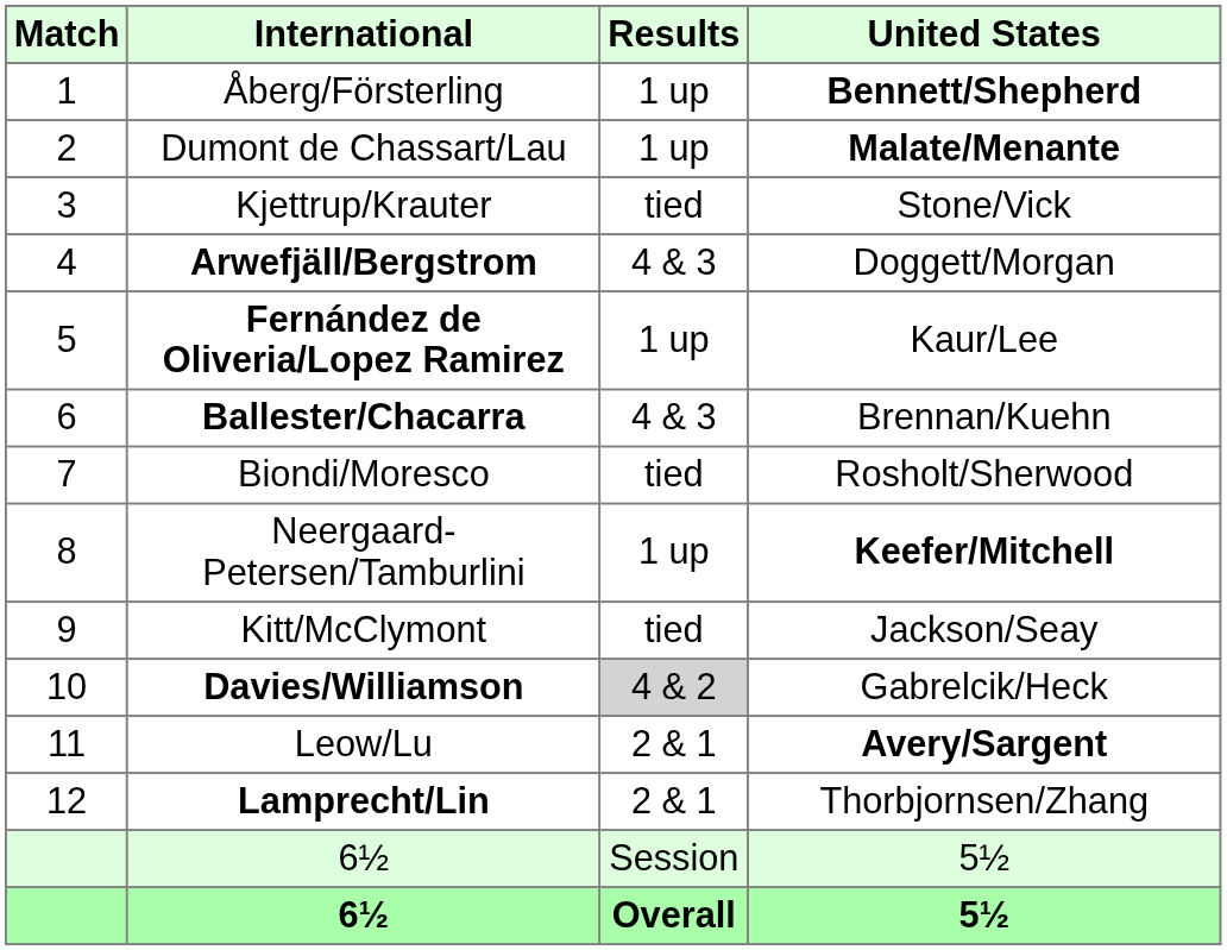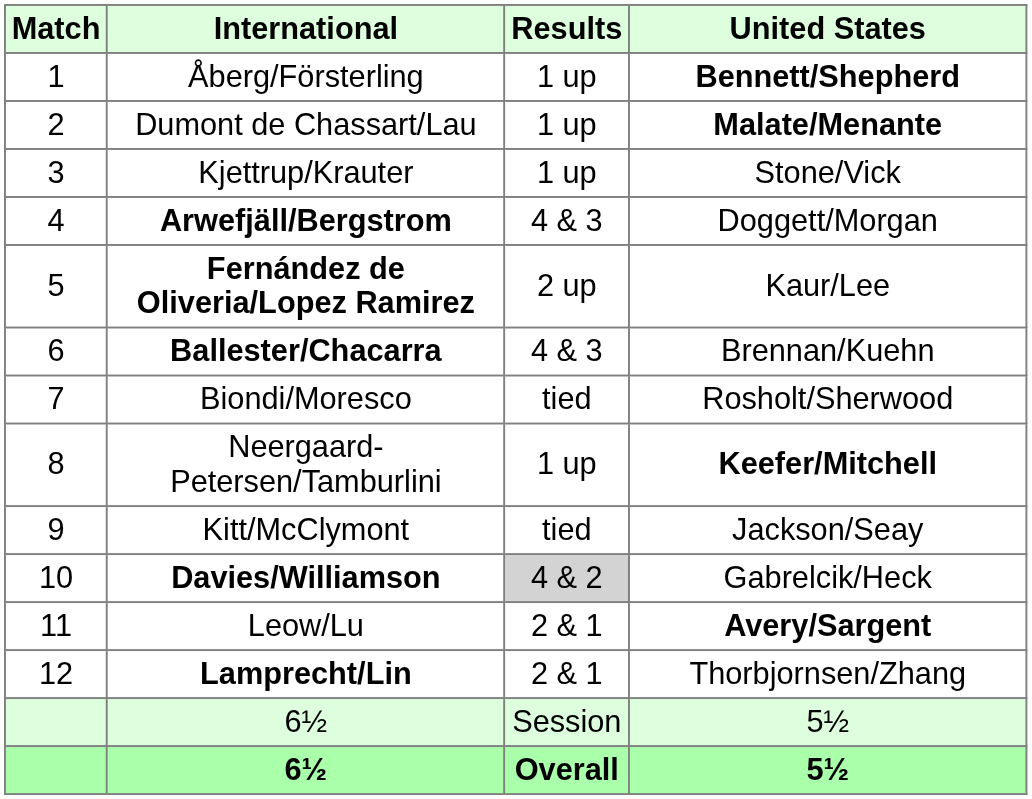Kjettrup/Krauter | Results: tied -> 1 up
Fernández de Oliveria/Lopez Ramirez | Results: 1 up -> 2 up
